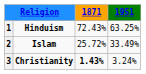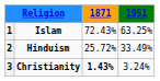1 | column 2: Hinduism -> Islam
2 | column 2: Islam -> Hinduism
